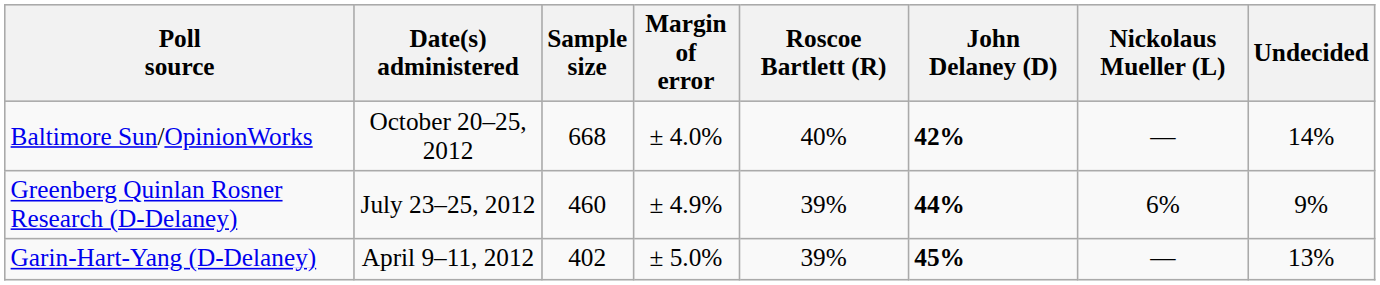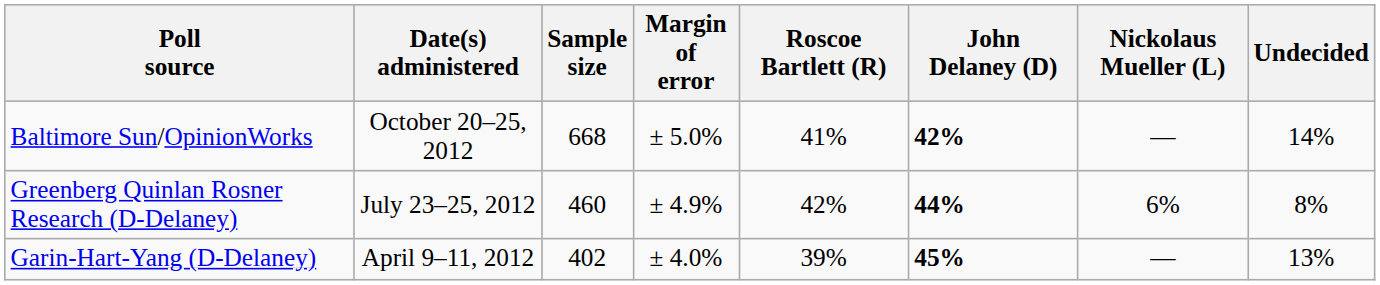Baltimore Sun/OpinionWorks | Margin of error: ± 4.0% -> ± 5.0%
Baltimore Sun/OpinionWorks | Roscoe Bartlett (R): 40% -> 41%
Greenberg Quinlan Rosner Research (D-Delaney) | Roscoe Bartlett (R): 39% -> 42%
Greenberg Quinlan Rosner Research (D-Delaney) | Undecided: 9% -> 8%
Garin-Hart-Yang (D-Delaney) | Margin of error: ± 5.0% -> ± 4.0%
